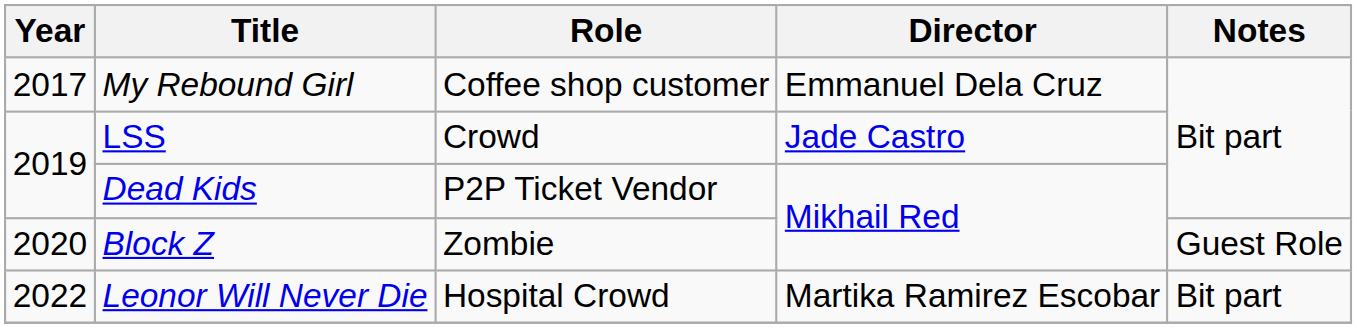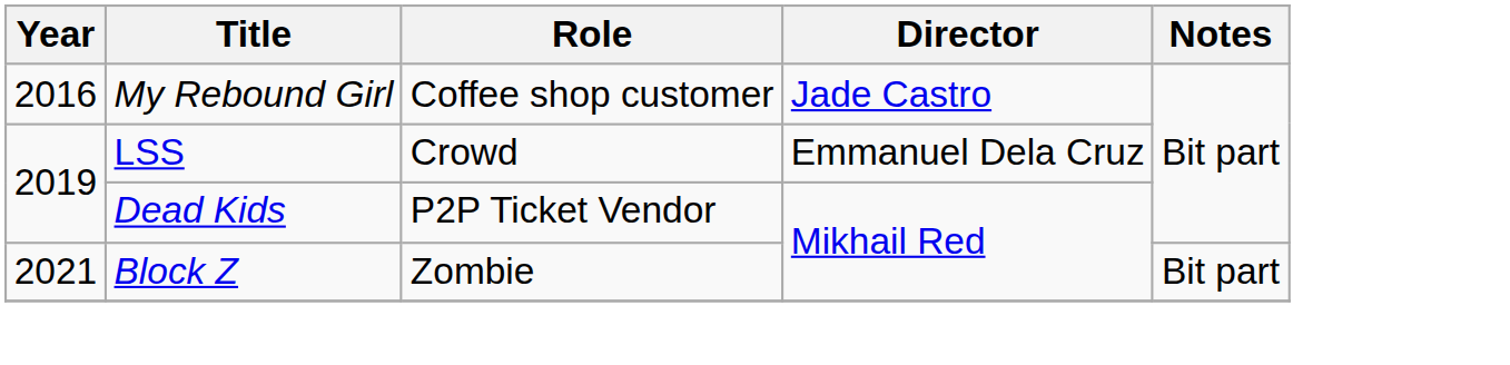My Rebound Girl | Year: 2017 -> 2016
My Rebound Girl | Director: Emmanuel Dela Cruz -> Jade Castro
LSS | Director: Jade Castro -> Emmanuel Dela Cruz
Block Z | Year: 2020 -> 2021
Block Z | Notes: Guest Role -> Bit part
- row: 2022 | Leonor Will Never Die | Hospital Crowd | Martika Ramirez Escobar | Bit part
